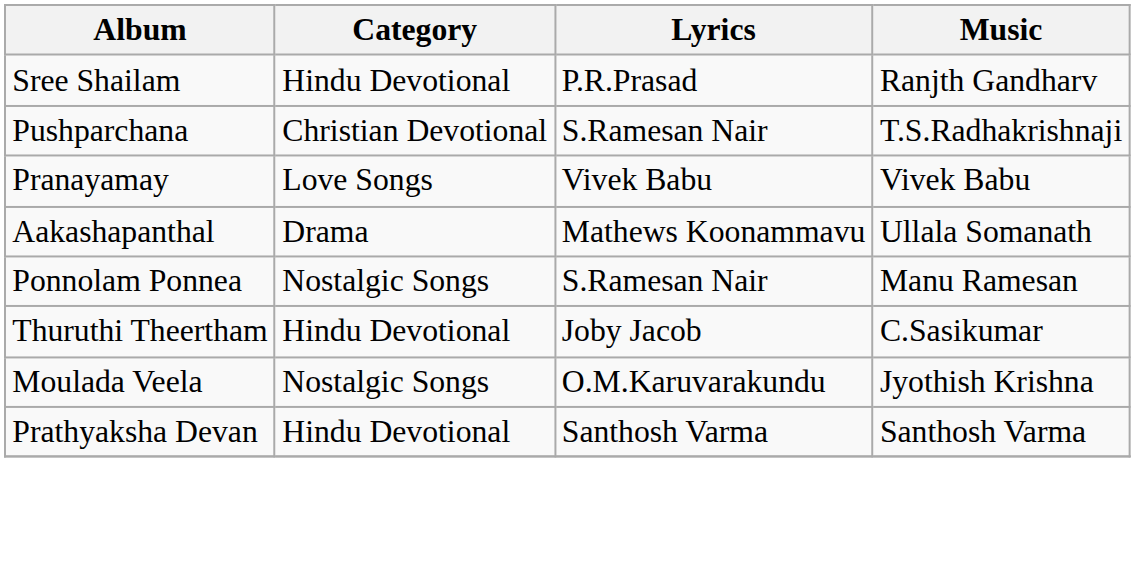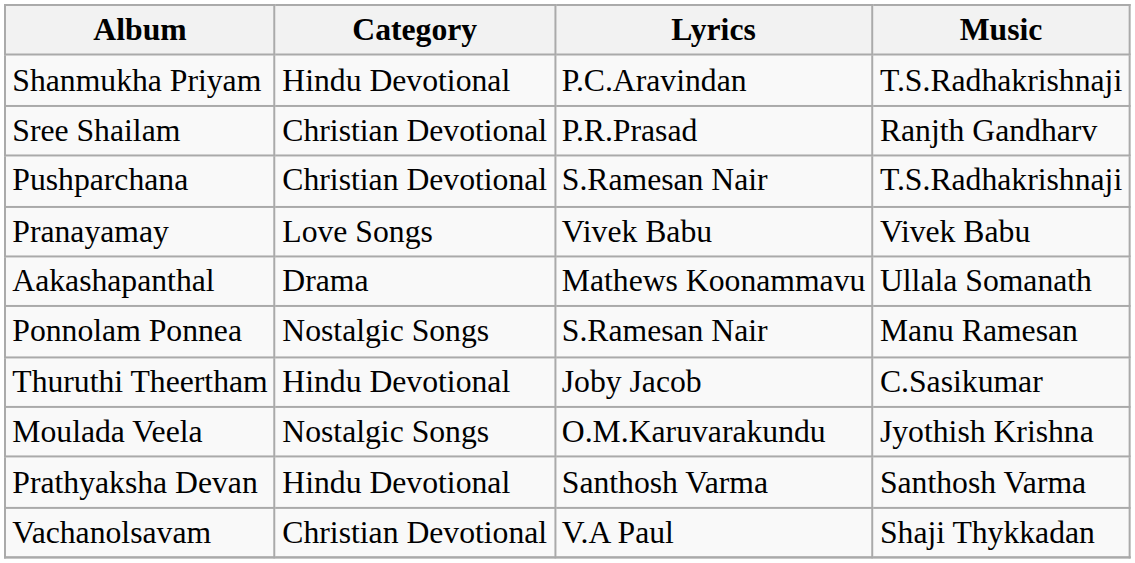+ row: Shanmukha Priyam | Hindu Devotional | P.C.Aravindan | T.S.Radhakrishnaji
Sree Shailam | Category: Hindu Devotional -> Christian Devotional
+ row: Vachanolsavam | Christian Devotional | V.A Paul | Shaji Thykkadan
